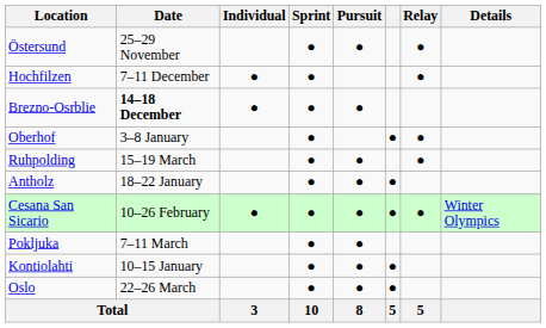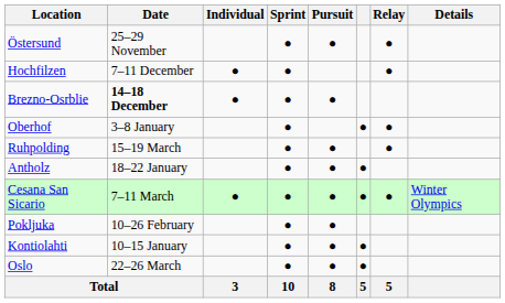Cesana San Sicario | Date: 10–26 February -> 7–11 March
Pokljuka | Date: 7–11 March -> 10–26 February
